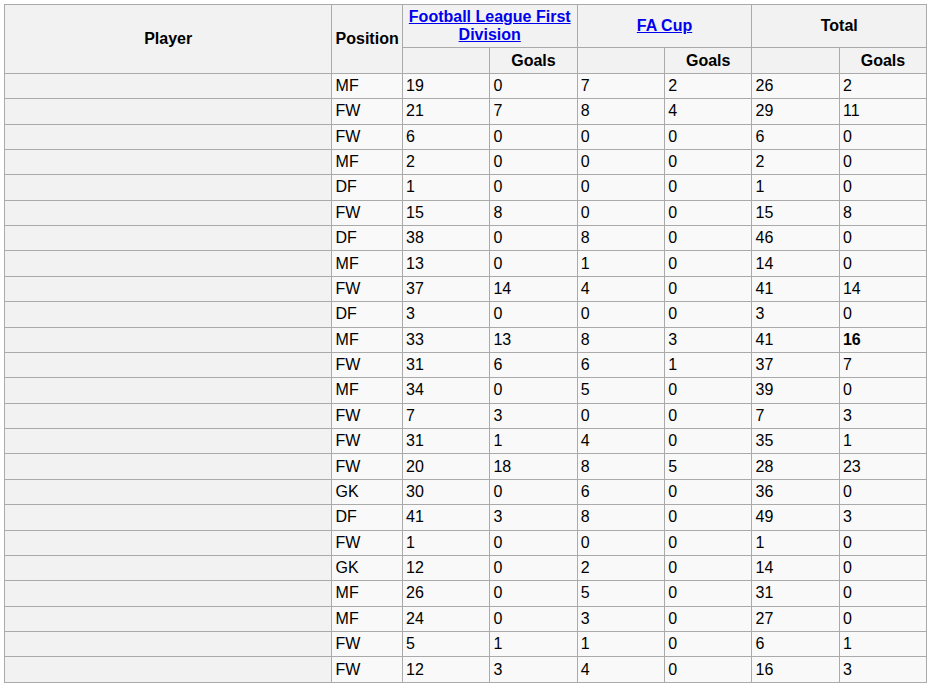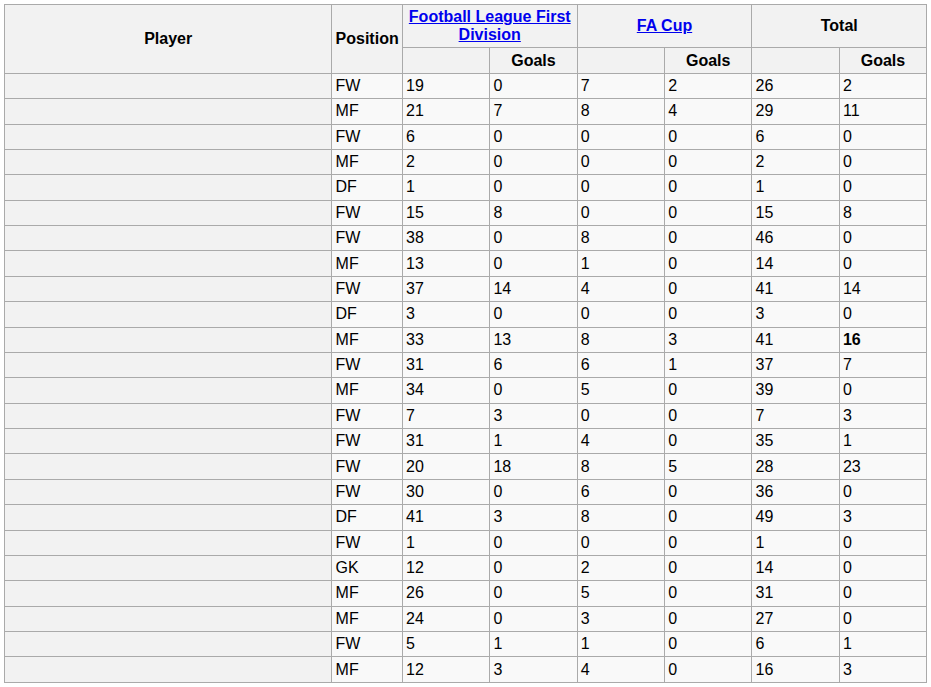19 | Position: MF -> FW
21 | Position: FW -> MF
38 | Position: DF -> FW
30 | Position: GK -> FW
12 / 3 | Position: FW -> MF
